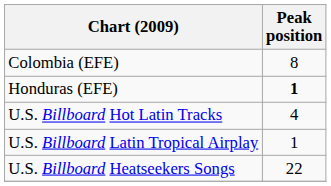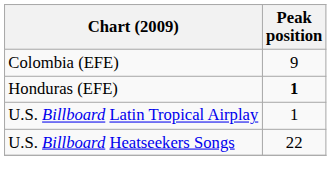Colombia (EFE) | Peak position: 8 -> 9
- row: U.S. Billboard Hot Latin Tracks | 4
